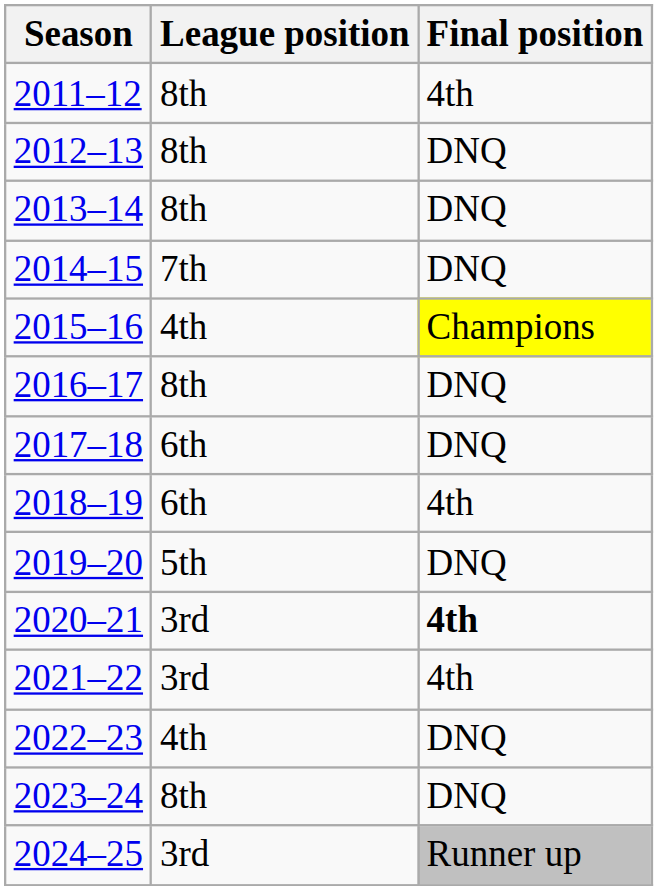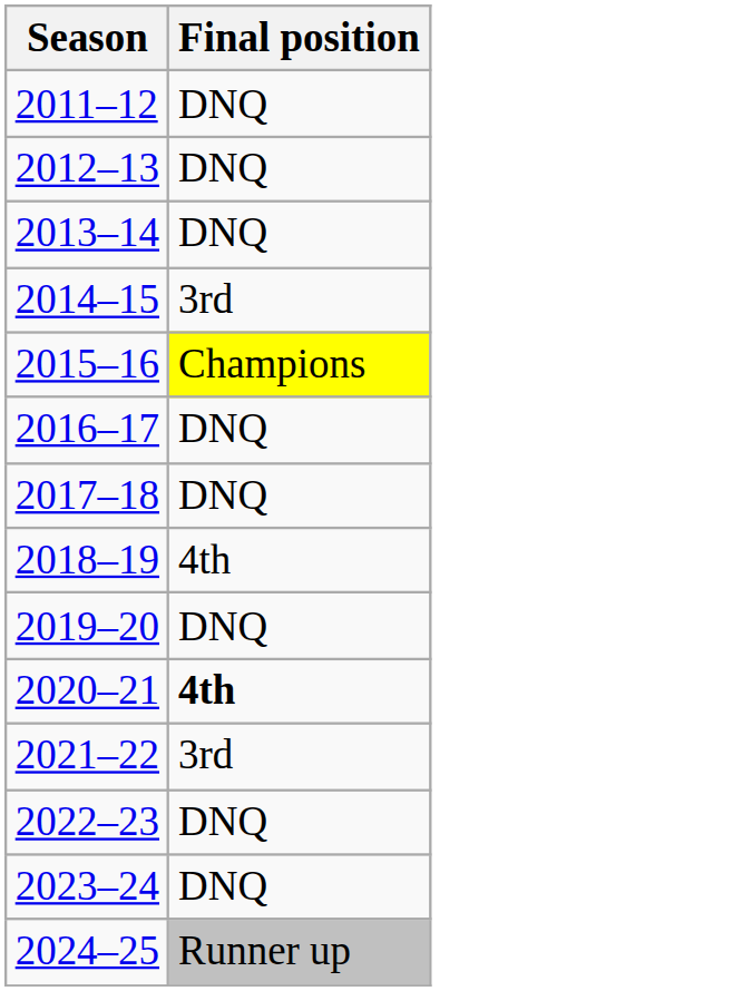- column: League position | 8th | 8th | 8th | 7th | 4th | 8th | 6th | 6th | 5th | 3rd | 3rd | 4th | 8th | 3rd
2011–12 | Final position: 4th -> DNQ
2014–15 | Final position: DNQ -> 3rd
2021–22 | Final position: 4th -> 3rd
